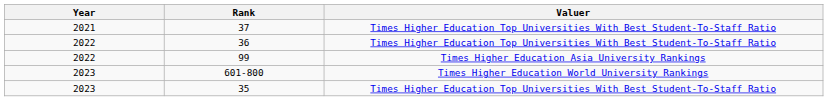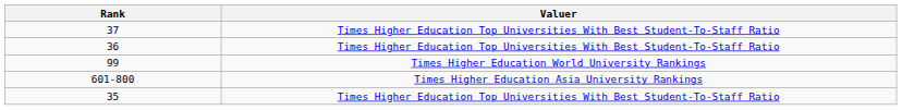- column: Year | 2021 | 2022 | 2022 | 2023 | 2023
99 | Valuer: Times Higher Education Asia University Rankings -> Times Higher Education World University Rankings
601-800 | Valuer: Times Higher Education World University Rankings -> Times Higher Education Asia University Rankings
